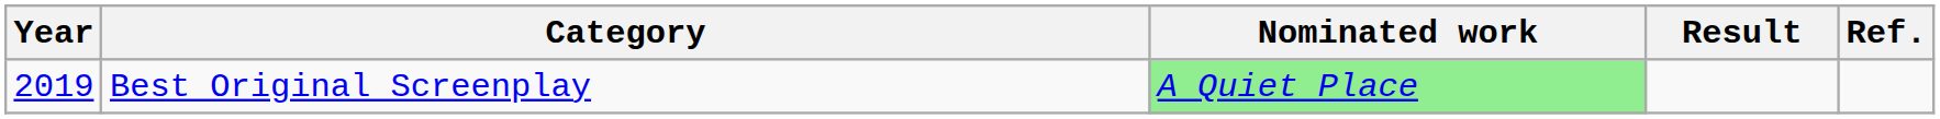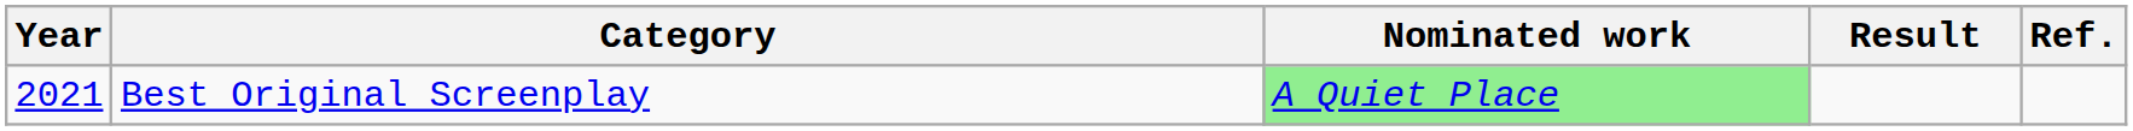Best Original Screenplay | Year: 2019 -> 2021
